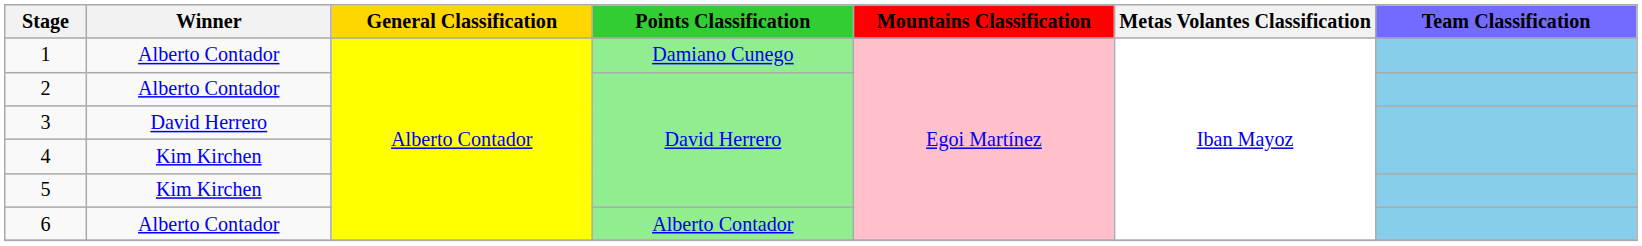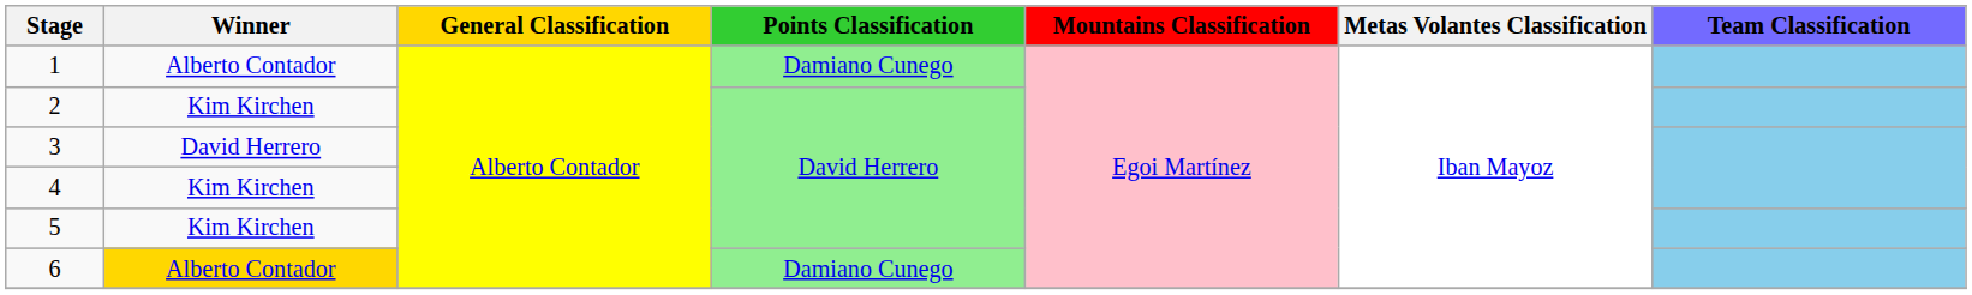2 | Winner: Alberto Contador -> Kim Kirchen
6 | Winner: no background -> gold background
6 | Points Classification: Alberto Contador -> Damiano Cunego
